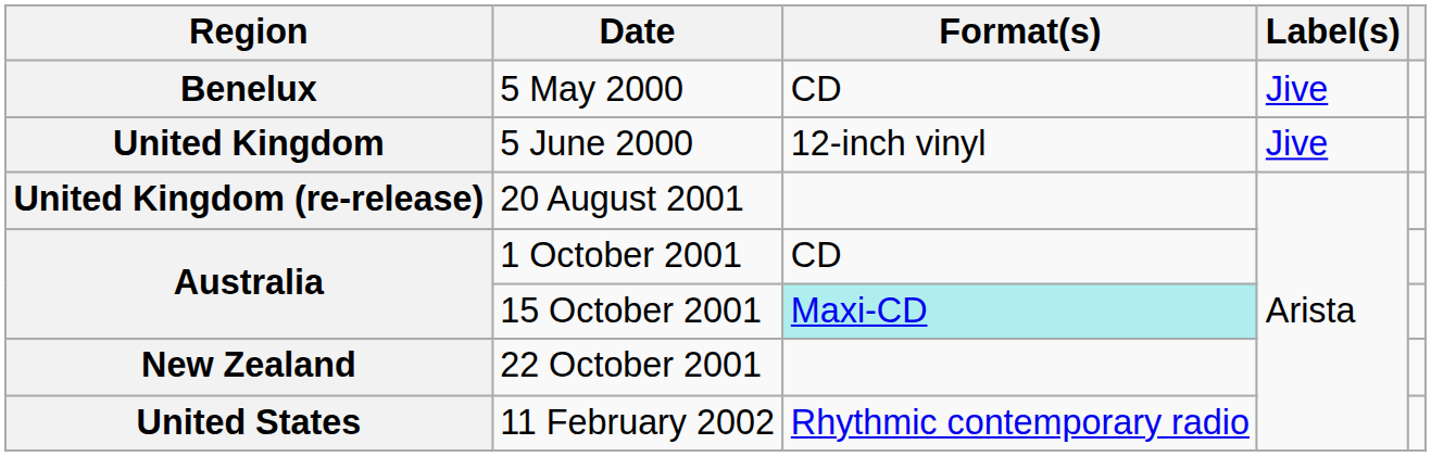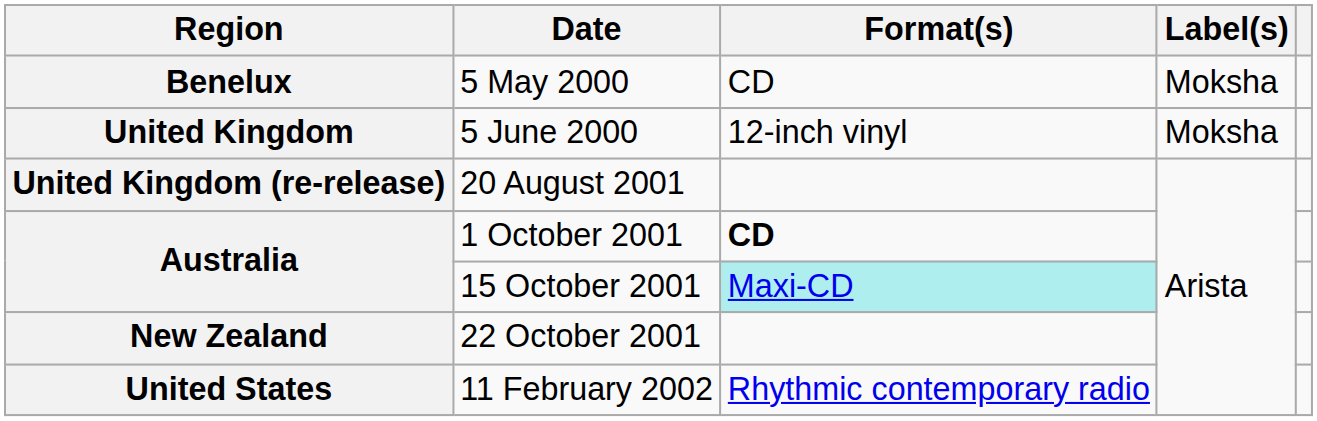5 May 2000 | Label(s): Jive -> Moksha
5 June 2000 | Label(s): Jive -> Moksha
1 October 2001 | Format(s): normal -> bold
